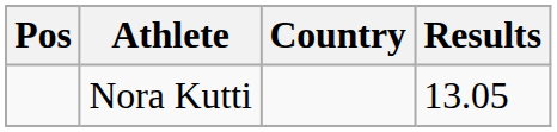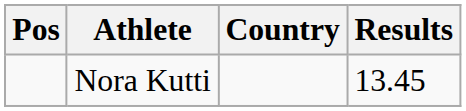Nora Kutti | Results: 13.05 -> 13.45
